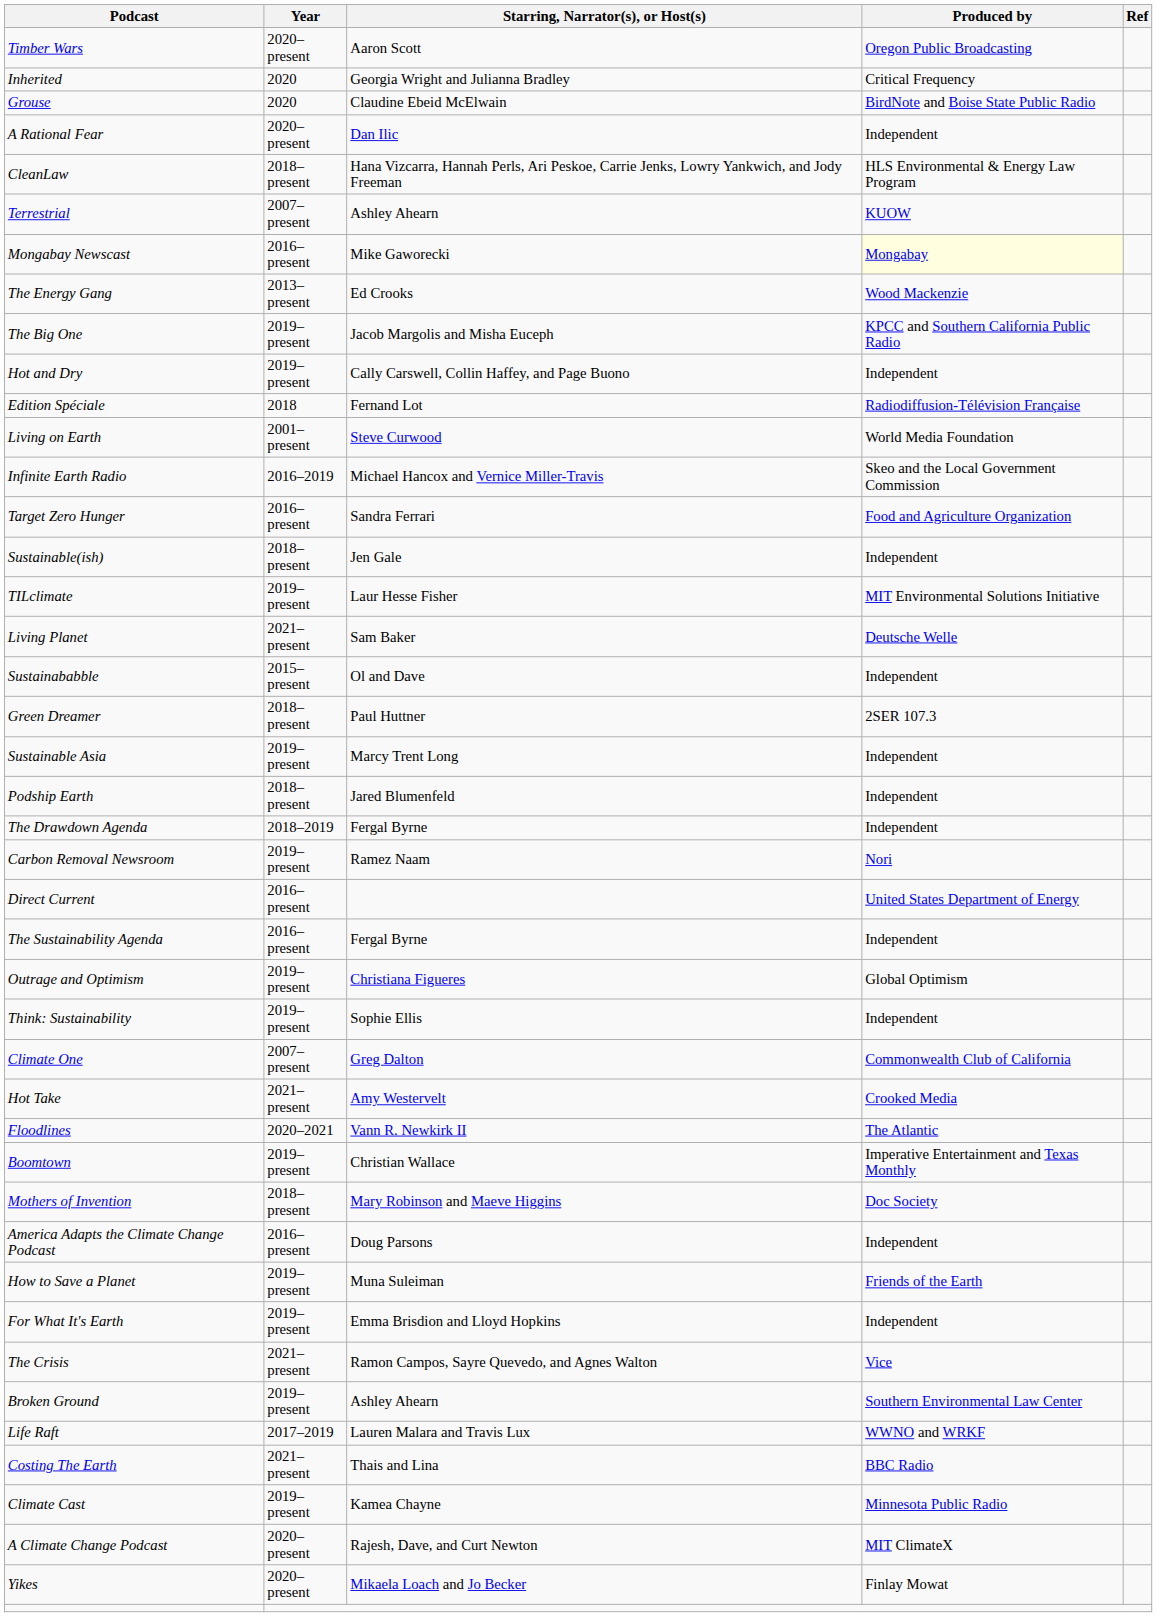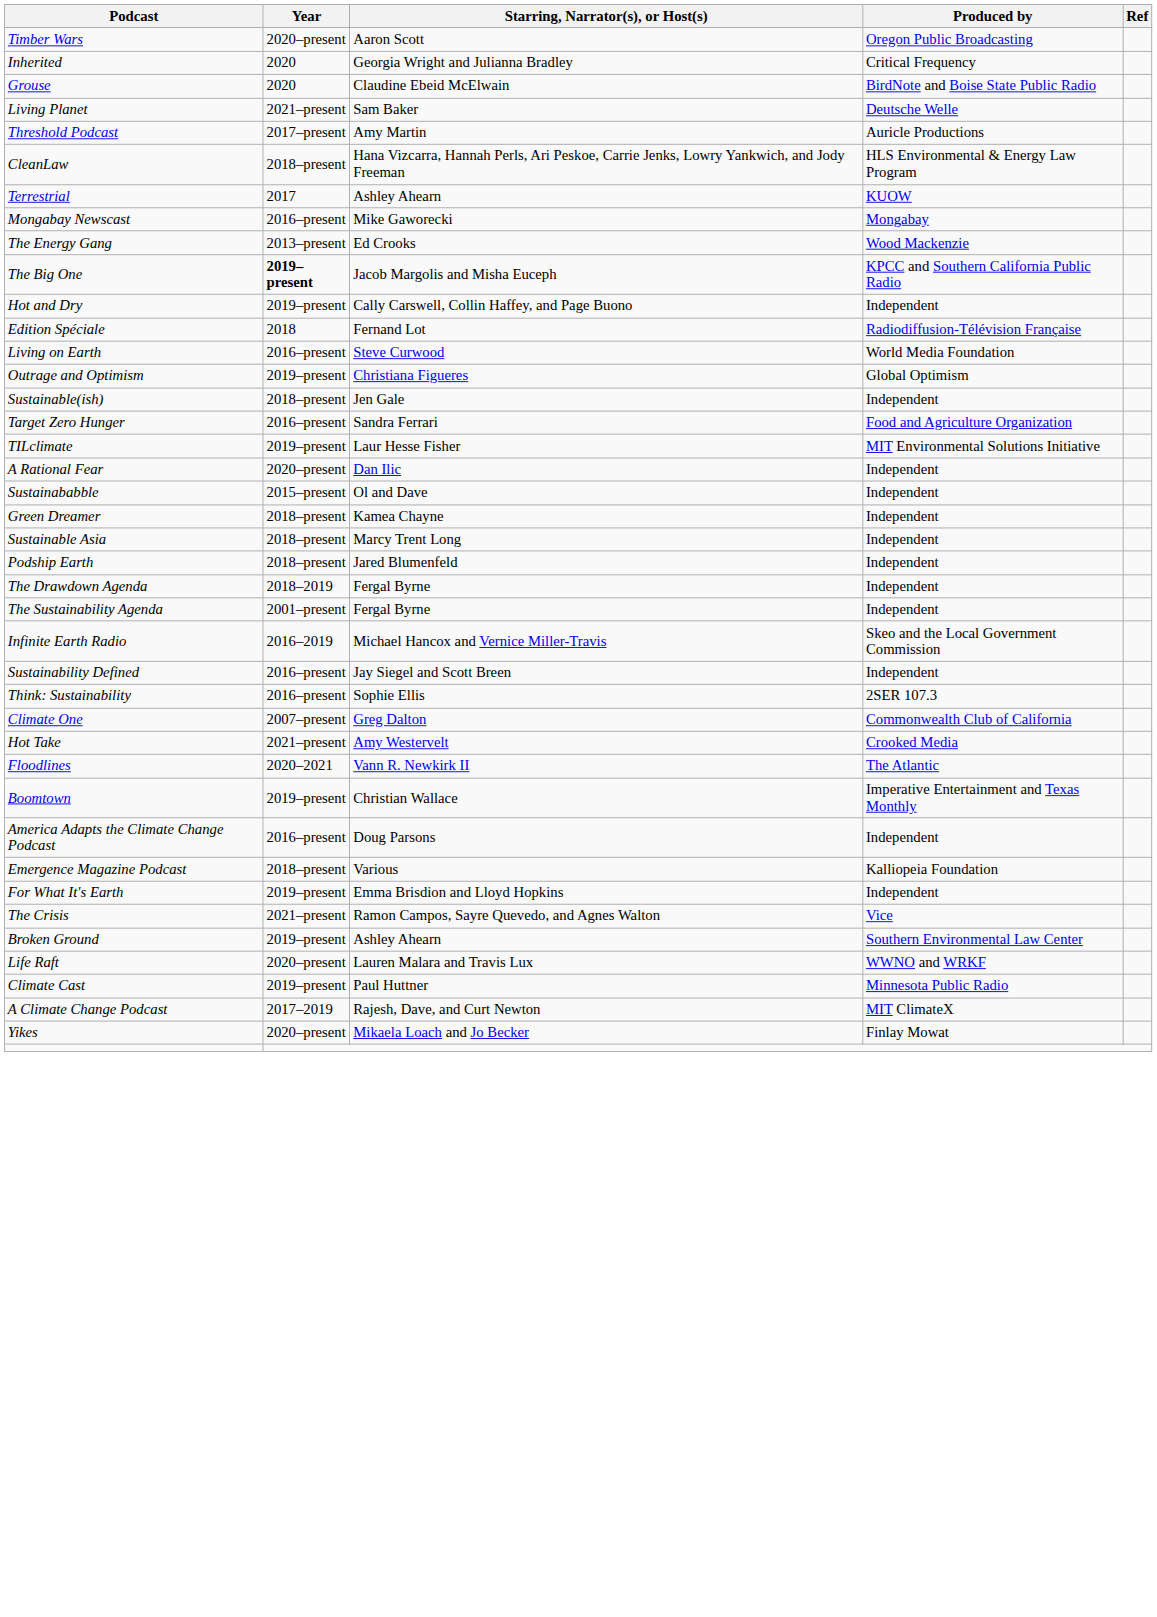rows swapped: Living Planet <-> A Rational Fear
+ row: Threshold Podcast | 2017–present | Amy Martin | Auricle Productions
Terrestrial | Year: 2007–present -> 2017
Mongabay Newscast | Produced by: lightyellow background -> no background
The Big One | Year: normal -> bold
Living on Earth | Year: 2001–present -> 2016–present
rows swapped: Outrage and Optimism <-> Infinite Earth Radio
rows swapped: Sustainable(ish) <-> Target Zero Hunger
Green Dreamer | Starring, Narrator(s), or Host(s): Paul Huttner -> Kamea Chayne
Green Dreamer | Produced by: 2SER 107.3 -> Independent
Sustainable Asia | Year: 2019–present -> 2018–present
- row: Carbon Removal Newsroom | 2019–present | Ramez Naam | Nori
- row: Direct Current | 2016–present | United States Department of Energy
The Sustainability Agenda | Year: 2016–present -> 2001–present
+ row: Sustainability Defined | 2016–present | Jay Siegel and Scott Breen | Independent
Think: Sustainability | Year: 2019–present -> 2016–present
Think: Sustainability | Produced by: Independent -> 2SER 107.3
- row: Mothers of Invention | 2018–present | Mary Robinson and Maeve Higgins | Doc Society
- row: How to Save a Planet | 2019–present | Muna Suleiman | Friends of the Earth
+ row: Emergence Magazine Podcast | 2018–present | Various | Kalliopeia Foundation
Life Raft | Year: 2017–2019 -> 2020–present
- row: Costing The Earth | 2021–present | Thais and Lina | BBC Radio
Climate Cast | Starring, Narrator(s), or Host(s): Kamea Chayne -> Paul Huttner
A Climate Change Podcast | Year: 2020–present -> 2017–2019
